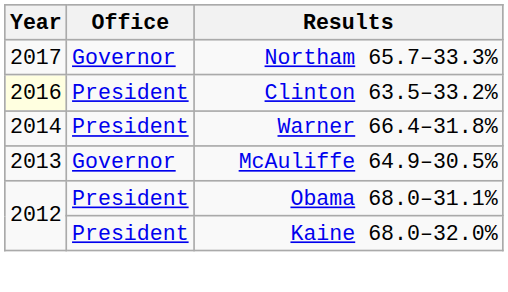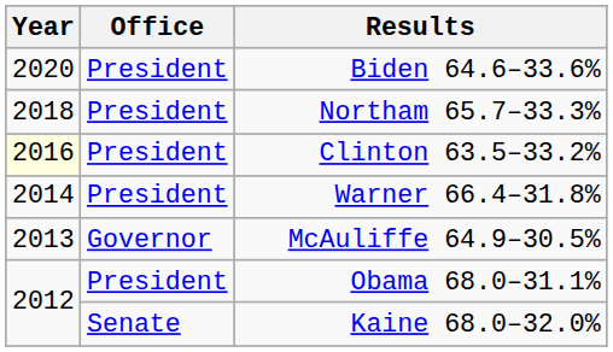+ row: 2020 | President | Biden 64.6–33.6%
Northam 65.7–33.3% | Year: 2017 -> 2018
Northam 65.7–33.3% | Office: Governor -> President
Kaine 68.0–32.0% | Office: President -> Senate
